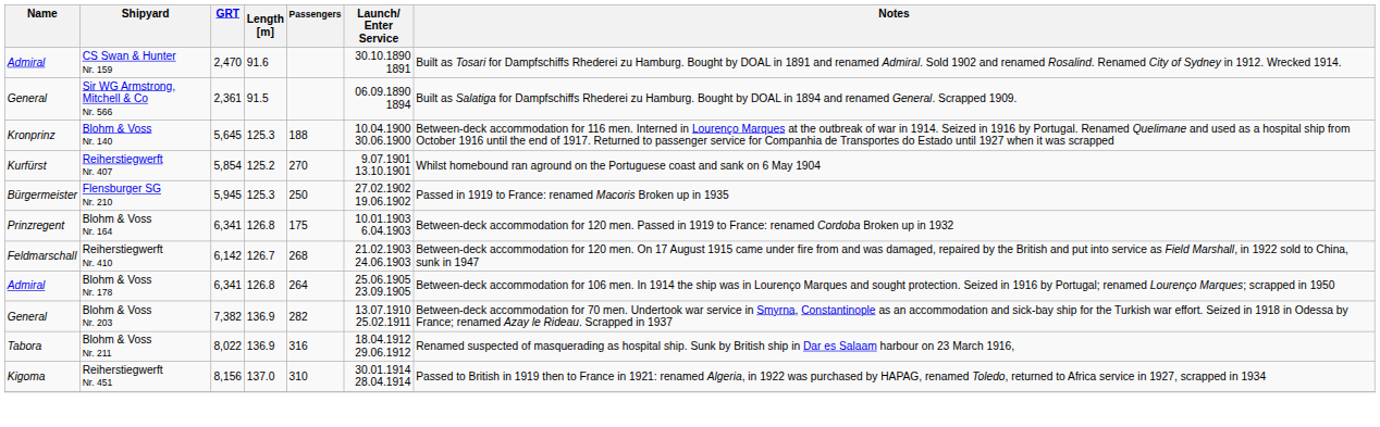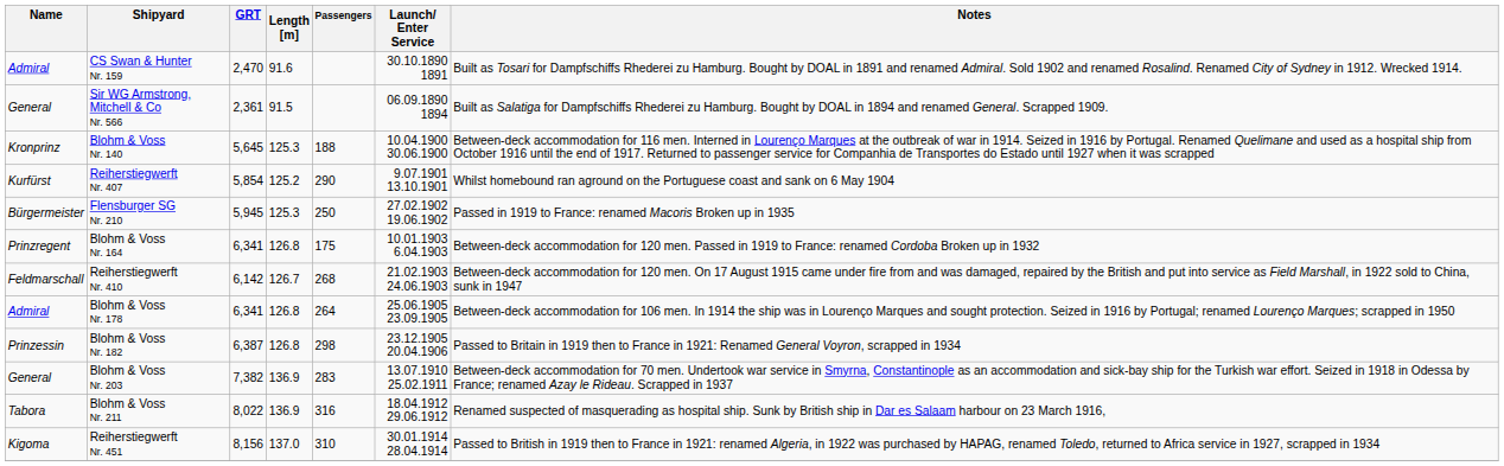Reiherstiegwerft Nr. 407 | Passengers: 270 -> 290
+ row: Prinzessin | Blohm & Voss Nr. 182 | 6,387 | 126.8 | 298 | 23.12.1905 20.04.1906 | Passed to Britain in 1919 then to France in 1921: Renamed General Voyron, scrapped in 1934
Blohm & Voss Nr. 203 | Passengers: 282 -> 283
